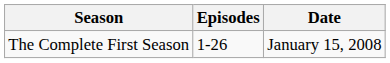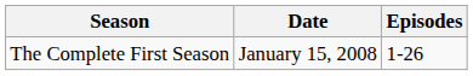columns swapped: Date <-> Episodes
